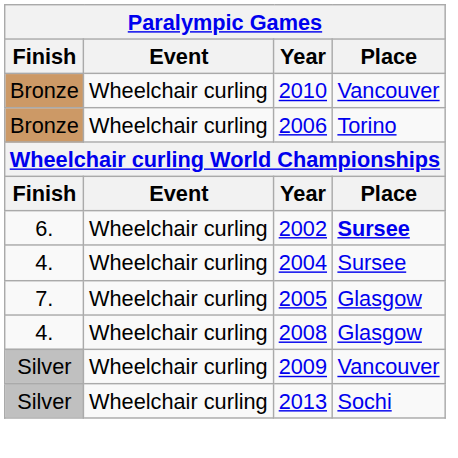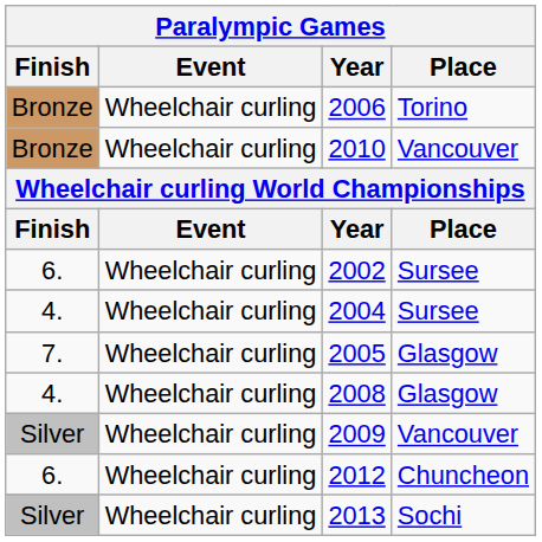rows swapped: 2006 <-> 2010
2002 | Place: bold -> normal
+ row: 6. | Wheelchair curling | 2012 | Chuncheon
